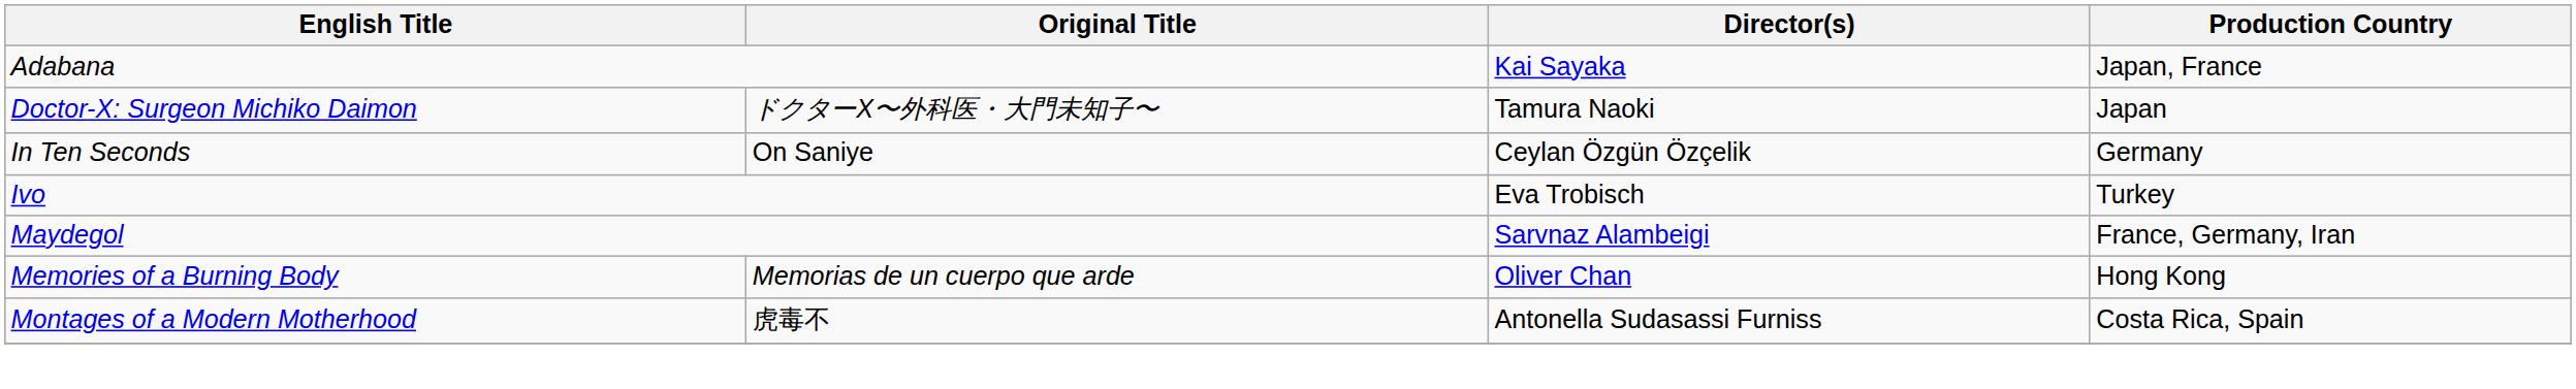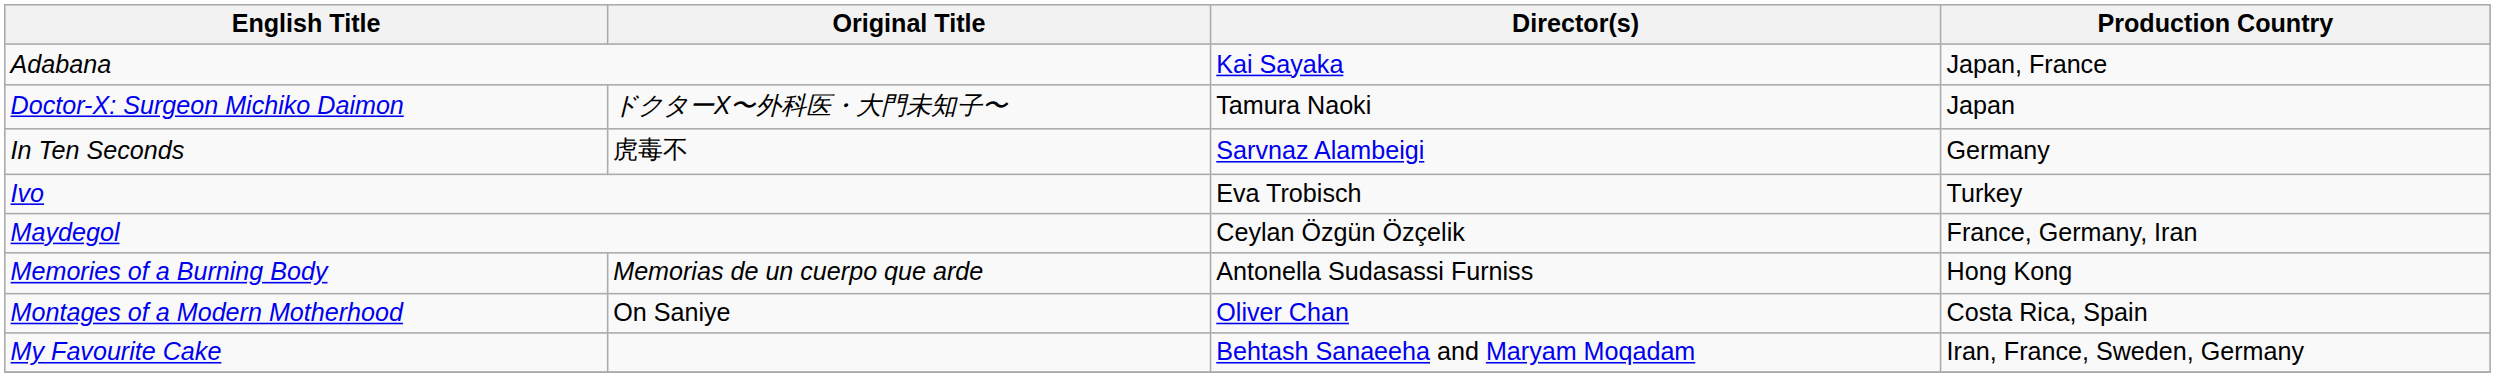In Ten Seconds | Original Title: On Saniye -> 虎毒不
In Ten Seconds | Director(s): Ceylan Özgün Özçelik -> Sarvnaz Alambeigi
Maydegol | Director(s): Sarvnaz Alambeigi -> Ceylan Özgün Özçelik
Memories of a Burning Body | Director(s): Oliver Chan -> Antonella Sudasassi Furniss
Montages of a Modern Motherhood | Original Title: 虎毒不 -> On Saniye
Montages of a Modern Motherhood | Director(s): Antonella Sudasassi Furniss -> Oliver Chan
+ row: My Favourite Cake | Behtash Sanaeeha and Maryam Moqadam | Iran, France, Sweden, Germany
